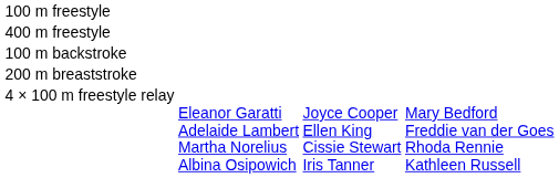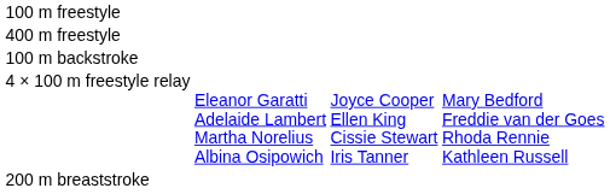rows swapped: 200 m breaststroke <-> 4 × 100 m freestyle relay
